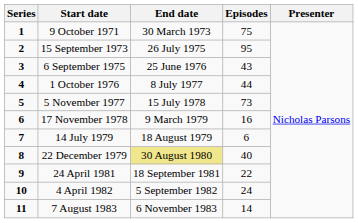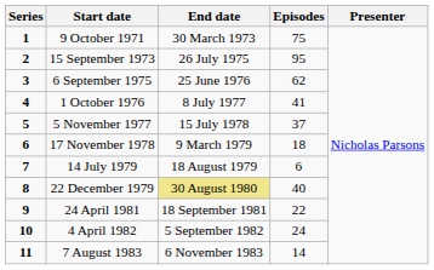6 September 1975 | Episodes: 43 -> 62
1 October 1976 | Episodes: 44 -> 41
5 November 1977 | Episodes: 73 -> 37
17 November 1978 | Episodes: 16 -> 18
